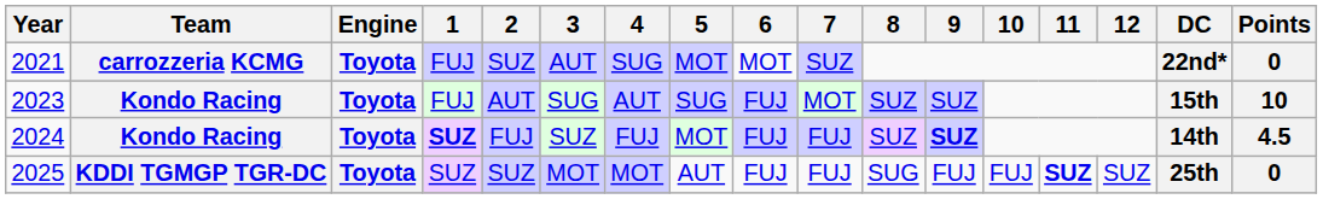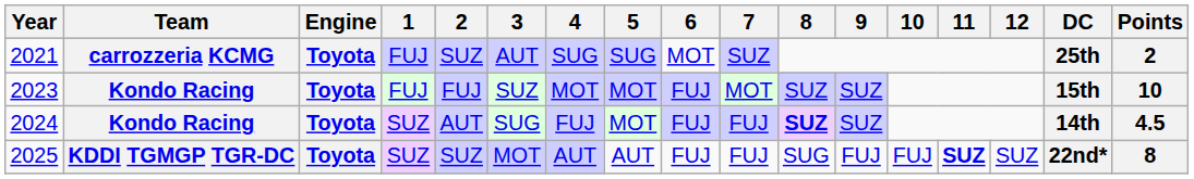2021 | 5: MOT -> SUG
2021 | DC: 22nd* -> 25th
2021 | Points: 0 -> 2
2023 | 2: AUT -> FUJ
2023 | 3: SUG -> SUZ
2023 | 4: AUT -> MOT
2023 | 5: SUG -> MOT
2024 | 1: bold -> normal
2024 | 2: FUJ -> AUT
2024 | 3: SUZ -> SUG
2024 | 8: normal -> bold
2024 | 9: bold -> normal
2025 | 4: MOT -> AUT
2025 | DC: 25th -> 22nd*
2025 | Points: 0 -> 8
